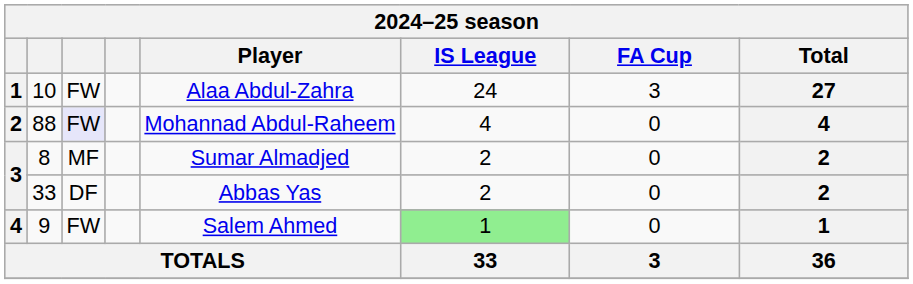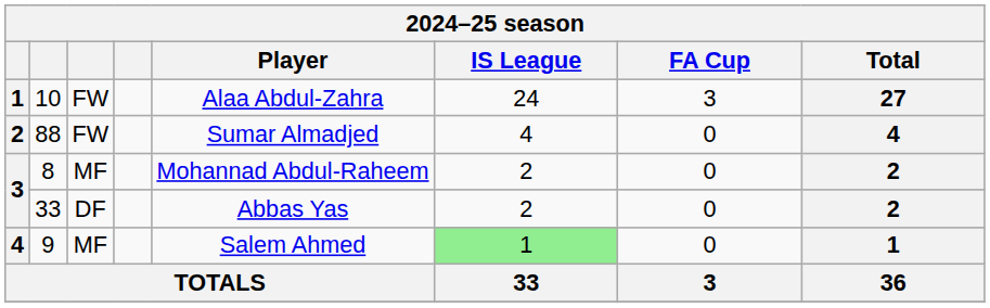88 | column 3: lavender background -> no background
88 | Player: Mohannad Abdul-Raheem -> Sumar Almadjed
8 | Player: Sumar Almadjed -> Mohannad Abdul-Raheem
9 | column 3: FW -> MF
